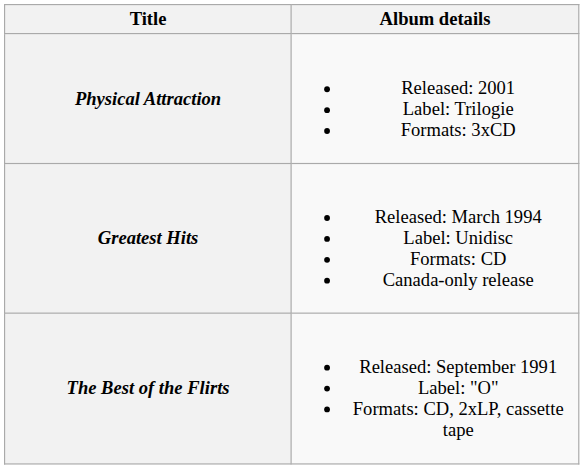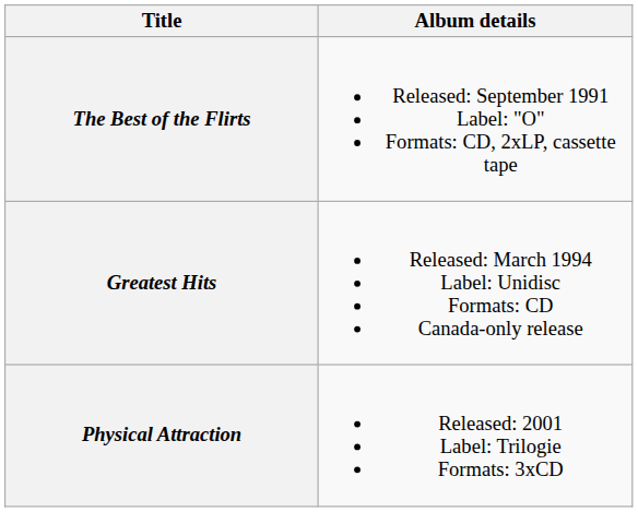rows swapped: The Best of the Flirts <-> Physical Attraction
